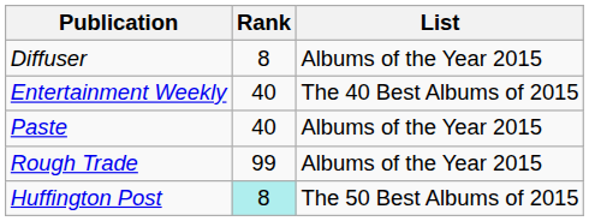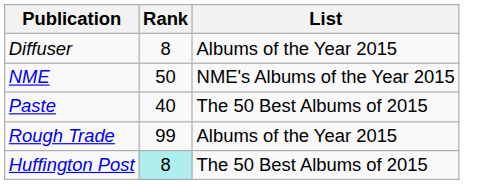- row: Entertainment Weekly | 40 | The 40 Best Albums of 2015
+ row: NME | 50 | NME's Albums of the Year 2015
Paste | List: Albums of the Year 2015 -> The 50 Best Albums of 2015
